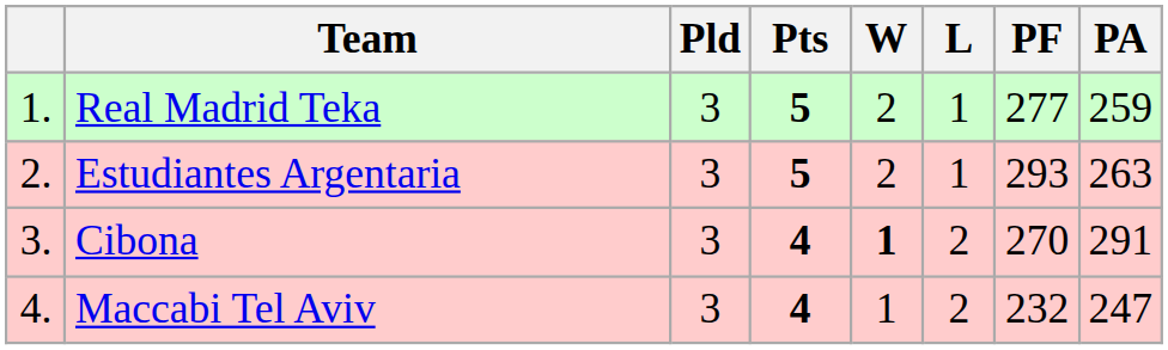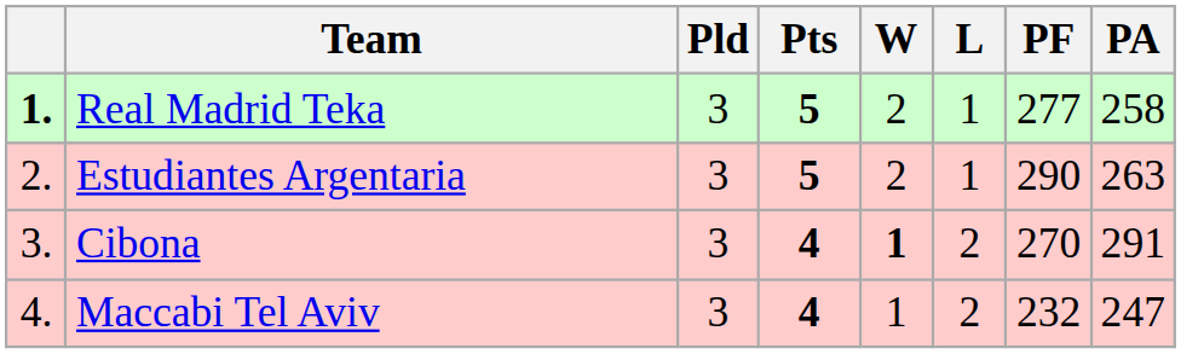Real Madrid Teka | column 1: normal -> bold
Real Madrid Teka | PA: 259 -> 258
Estudiantes Argentaria | PF: 293 -> 290
